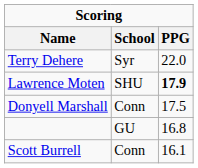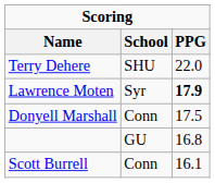Terry Dehere | School: Syr -> SHU
Lawrence Moten | School: SHU -> Syr
